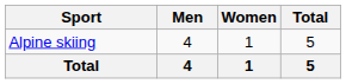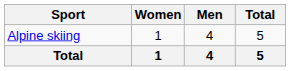columns swapped: Men <-> Women
